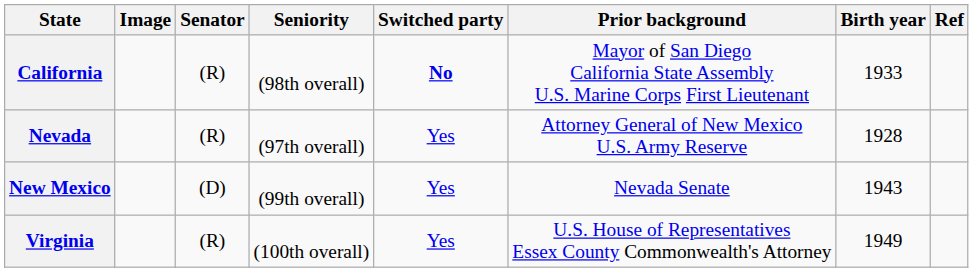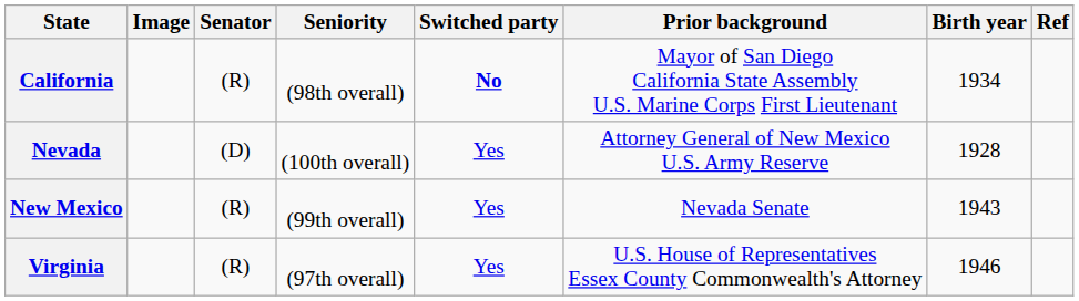California | Birth year: 1933 -> 1934
Nevada | Senator: (R) -> (D)
Nevada | Seniority: (97th overall) -> (100th overall)
New Mexico | Senator: (D) -> (R)
Virginia | Seniority: (100th overall) -> (97th overall)
Virginia | Birth year: 1949 -> 1946
